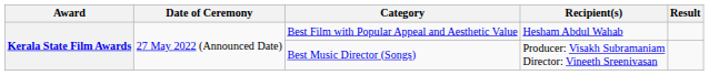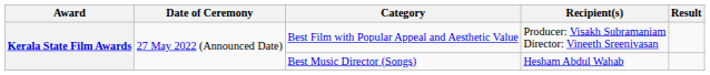Best Film with Popular Appeal and Aesthetic Value | Recipient(s): Hesham Abdul Wahab -> Producer: Visakh Subramaniam Director: Vineeth Sreenivasan
Best Music Director (Songs) | Recipient(s): Producer: Visakh Subramaniam Director: Vineeth Sreenivasan -> Hesham Abdul Wahab
